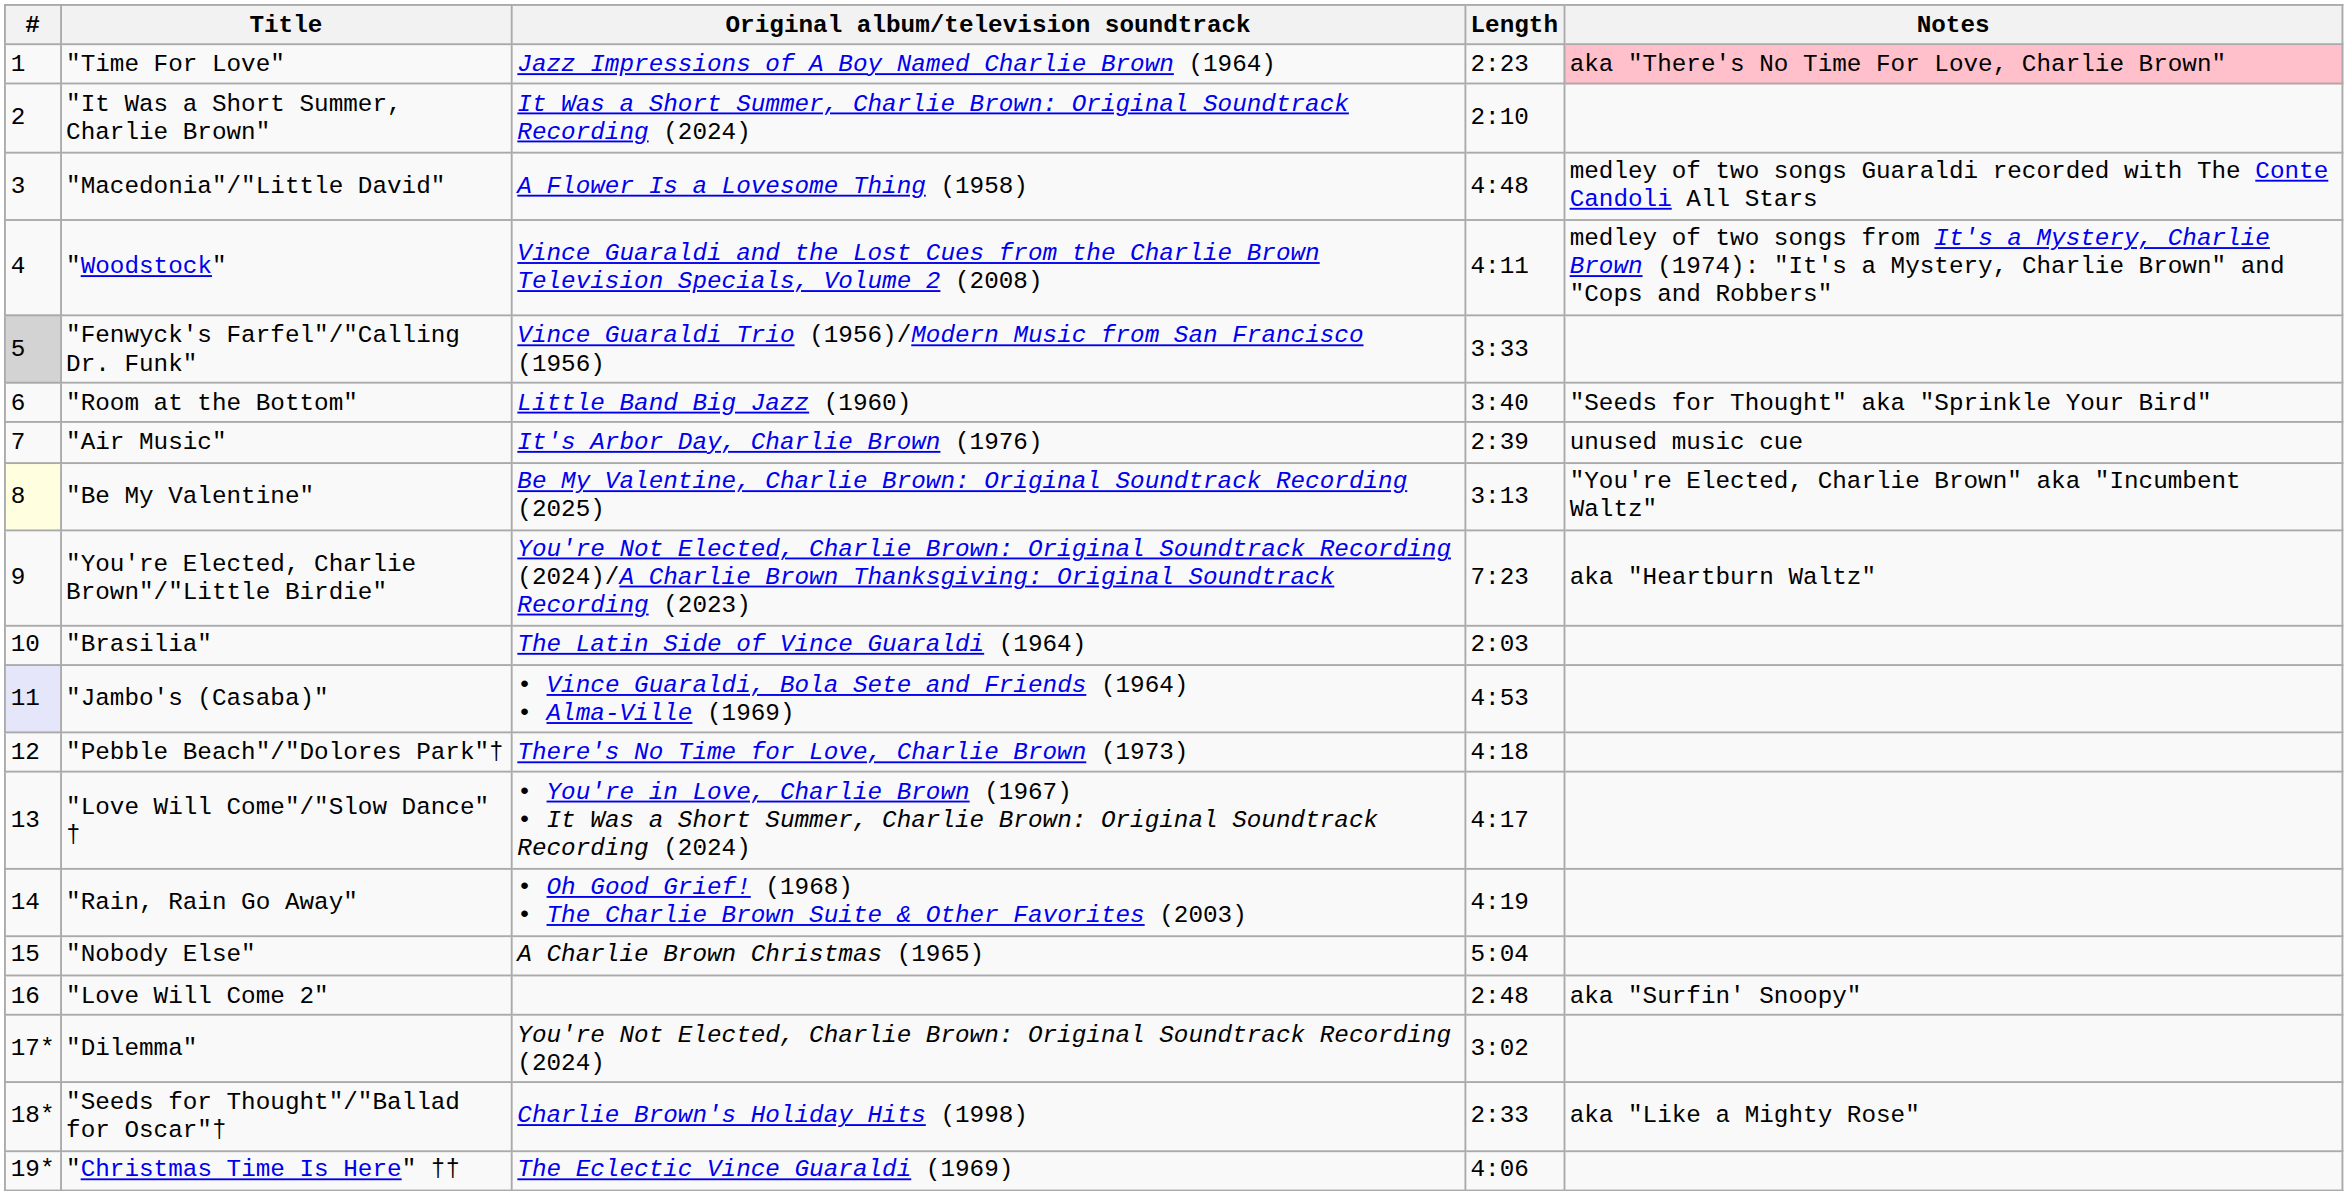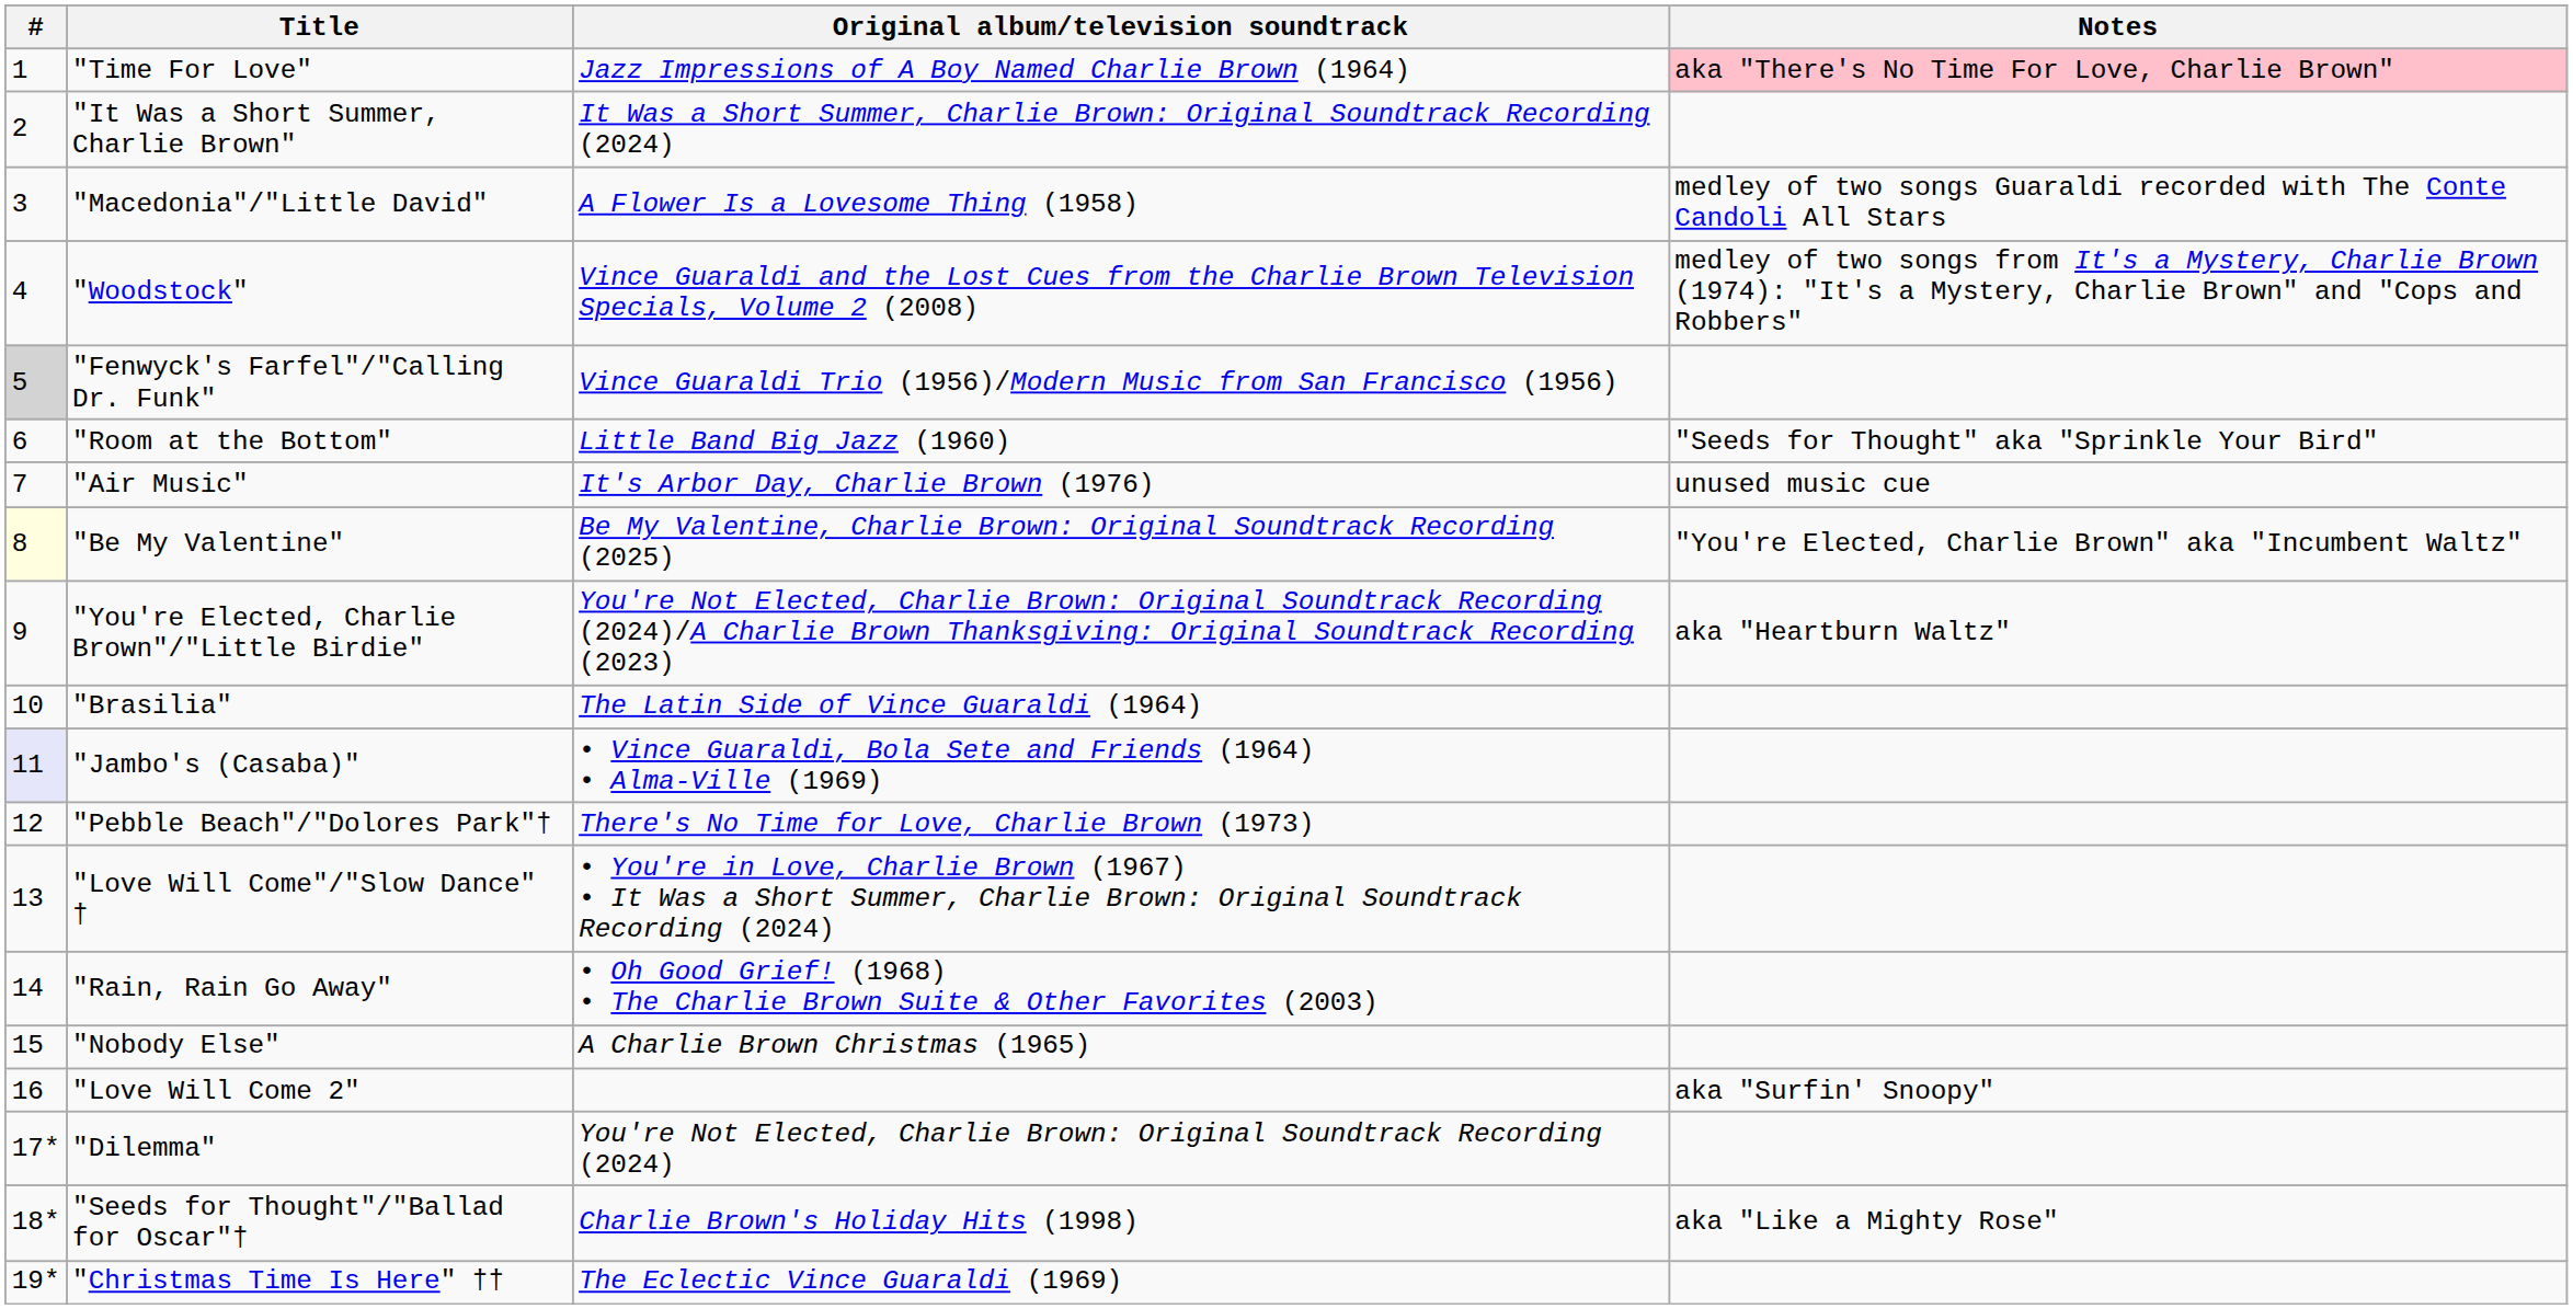- column: Length | 2:23 | 2:10 | 4:48 | 4:11 | 3:33 | 3:40 | 2:39 | 3:13 | 7:23 | 2:03 | 4:53 | 4:18 | 4:17 | 4:19 | 5:04 | 2:48 | 3:02 | 2:33 | 4:06
